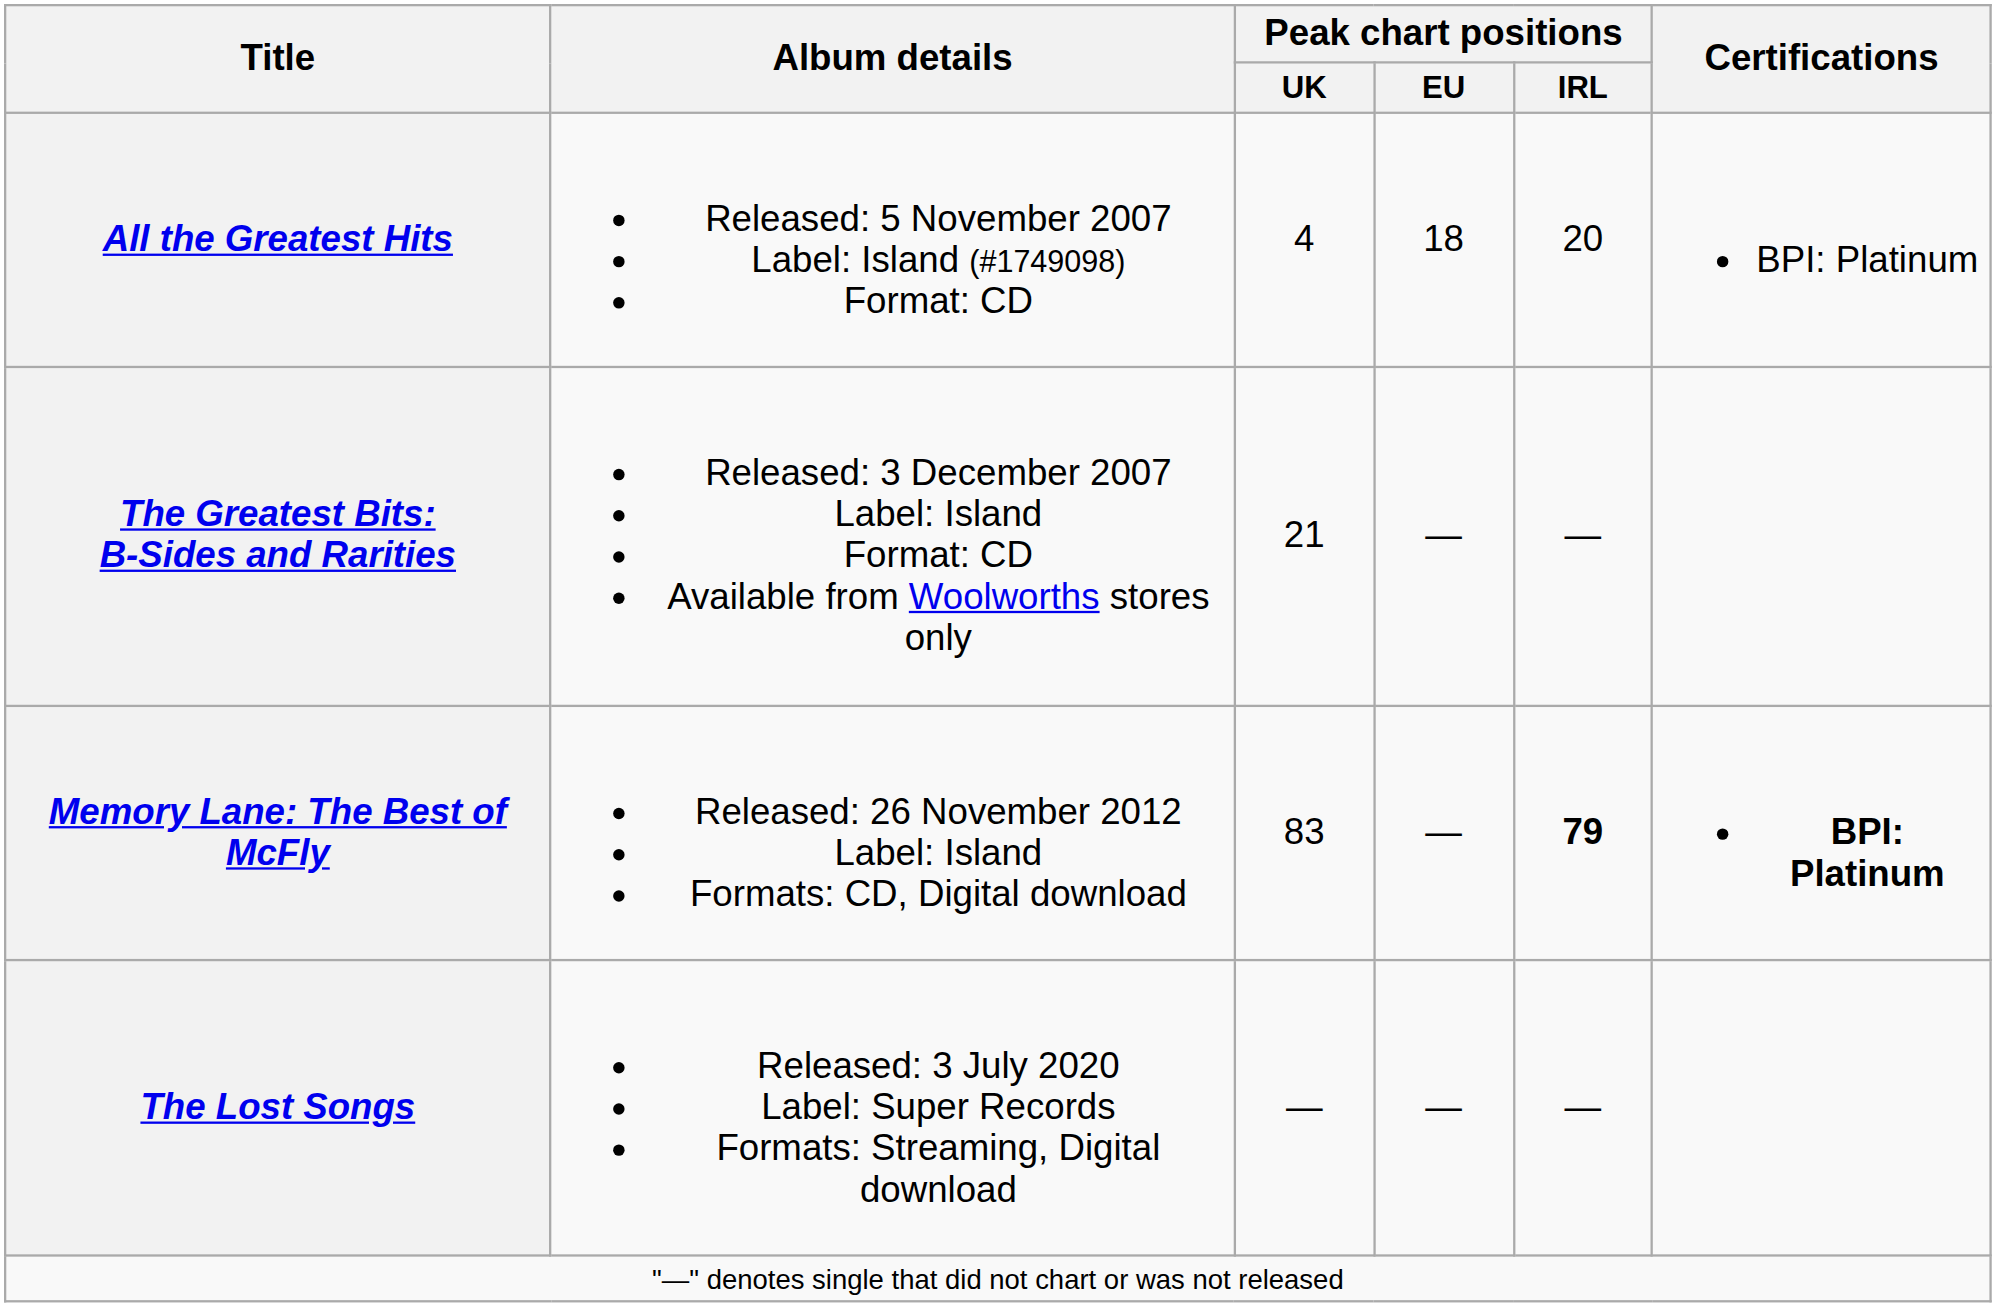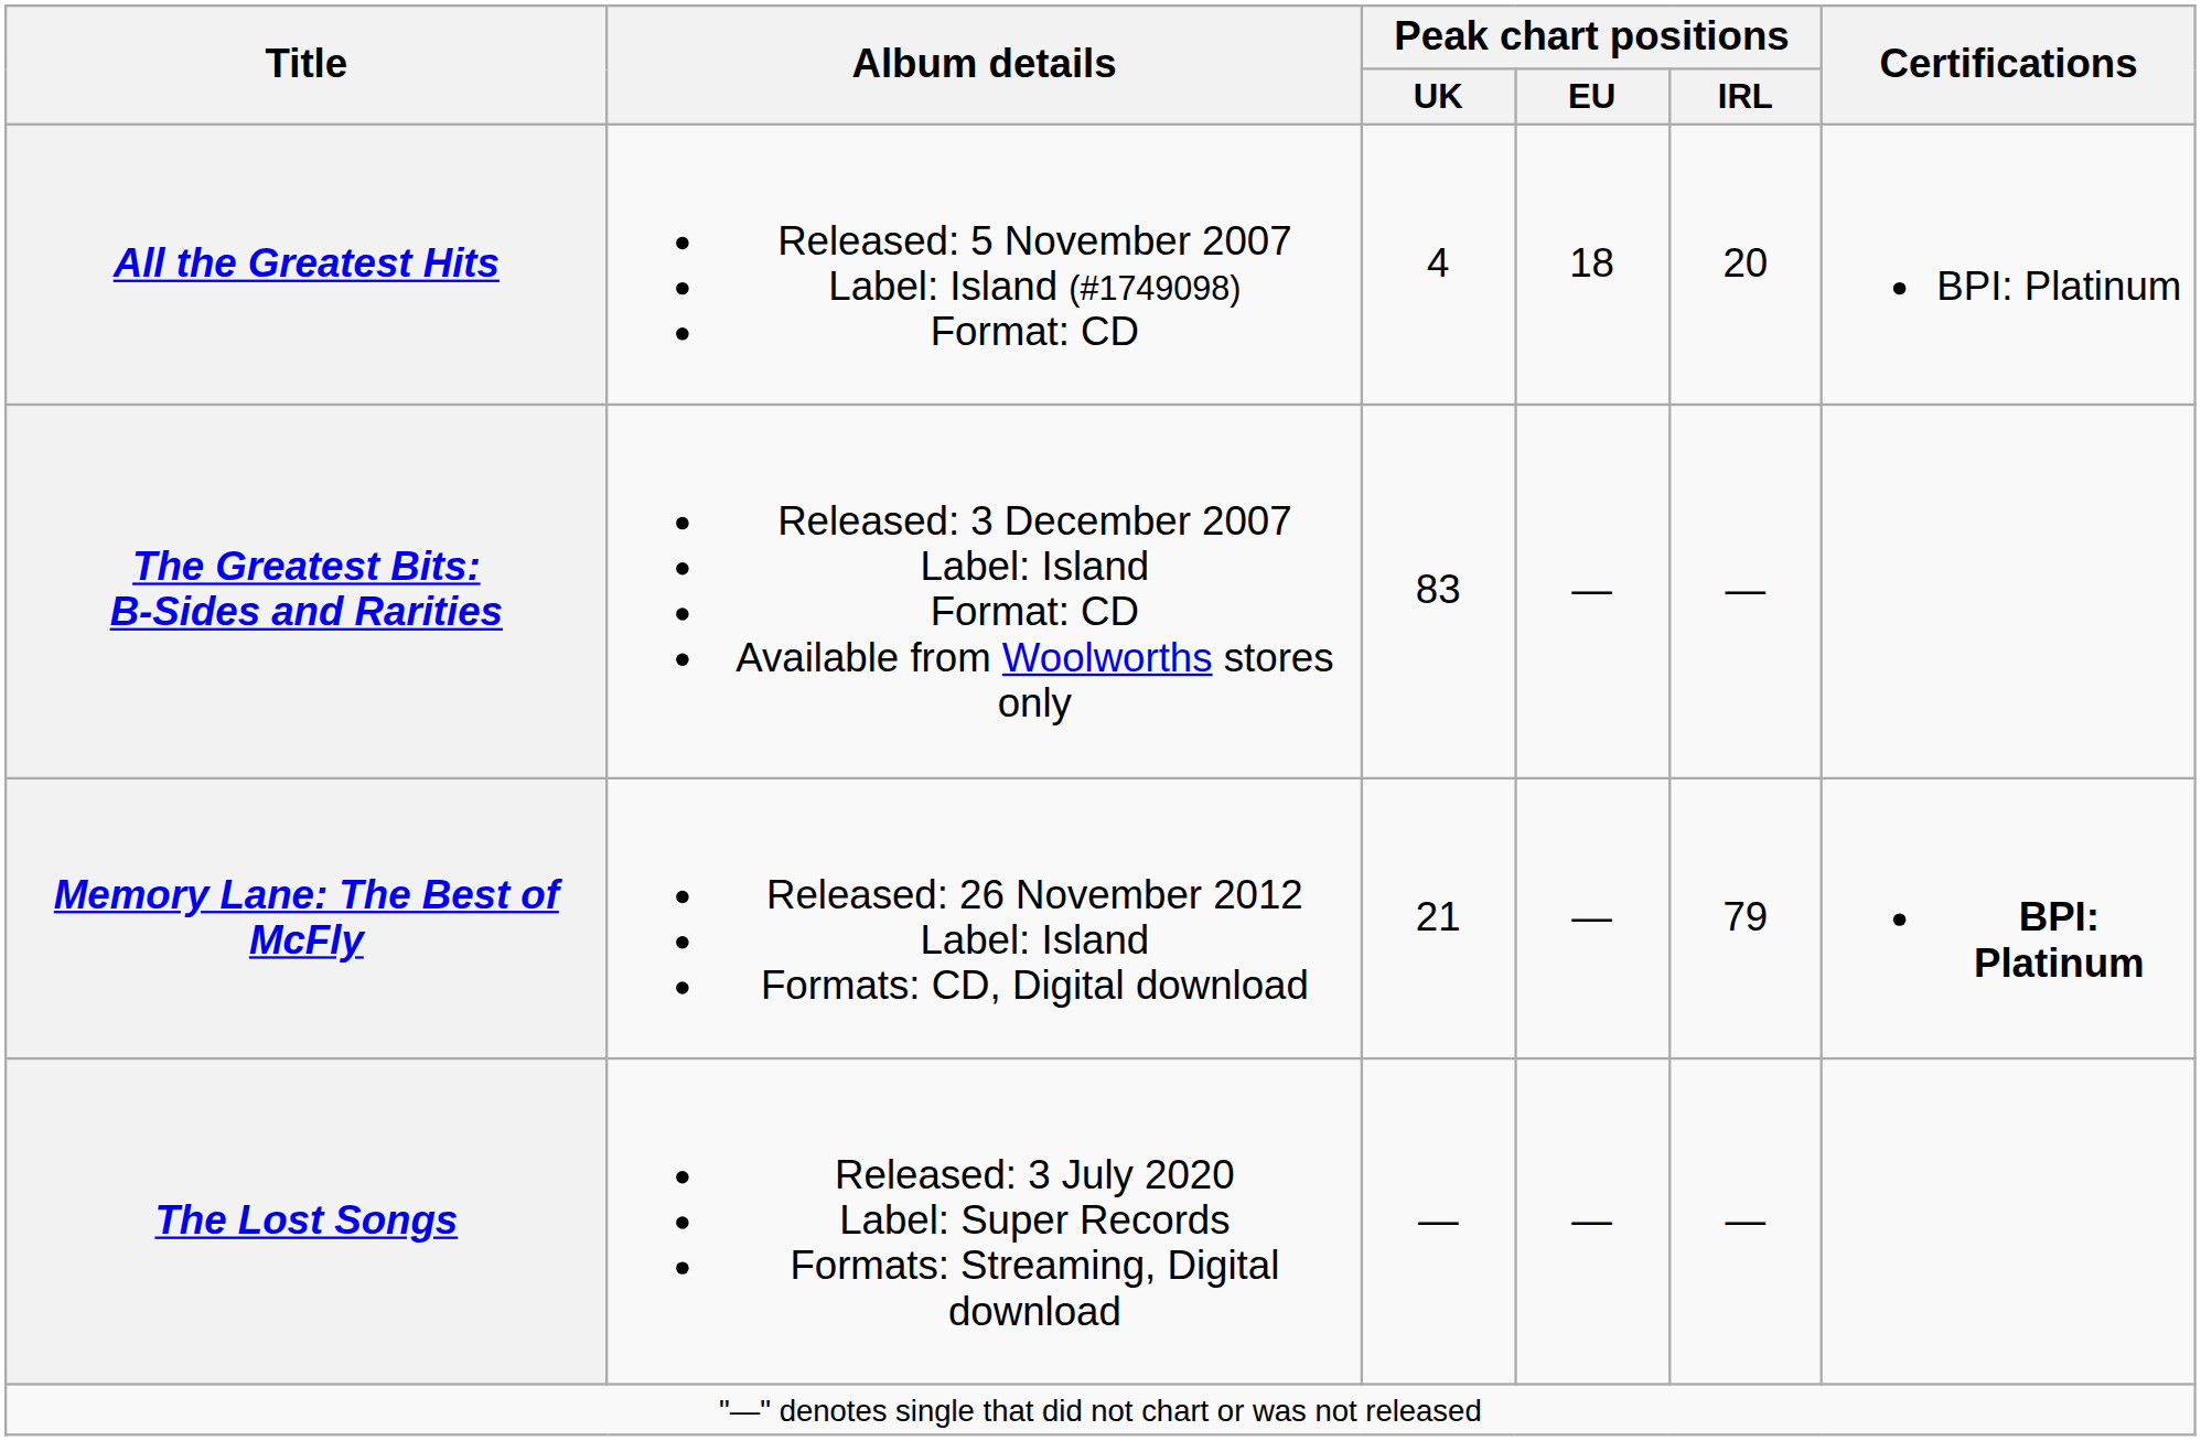The Greatest Bits: B-Sides and Rarities | Peak chart positions / UK: 21 -> 83
Memory Lane: The Best of McFly | Peak chart positions / UK: 83 -> 21
Memory Lane: The Best of McFly | Peak chart positions / IRL: bold -> normal
